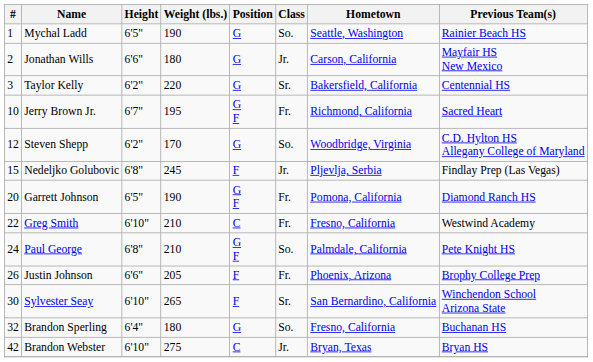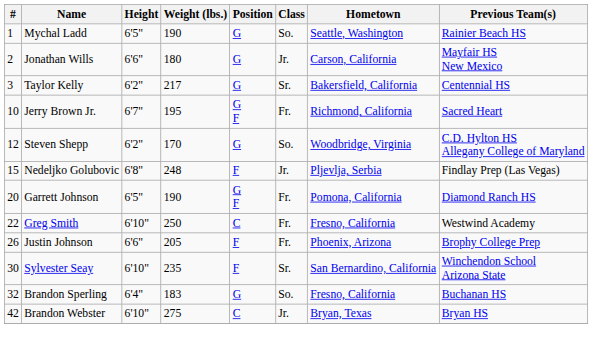Taylor Kelly | Weight (lbs.): 220 -> 217
Nedeljko Golubovic | Weight (lbs.): 245 -> 248
Greg Smith | Weight (lbs.): 210 -> 250
- row: 24 | Paul George | 6'8" | 210 | G F | So. | Palmdale, California | Pete Knight HS
Sylvester Seay | Weight (lbs.): 265 -> 235
Brandon Sperling | Weight (lbs.): 180 -> 183
